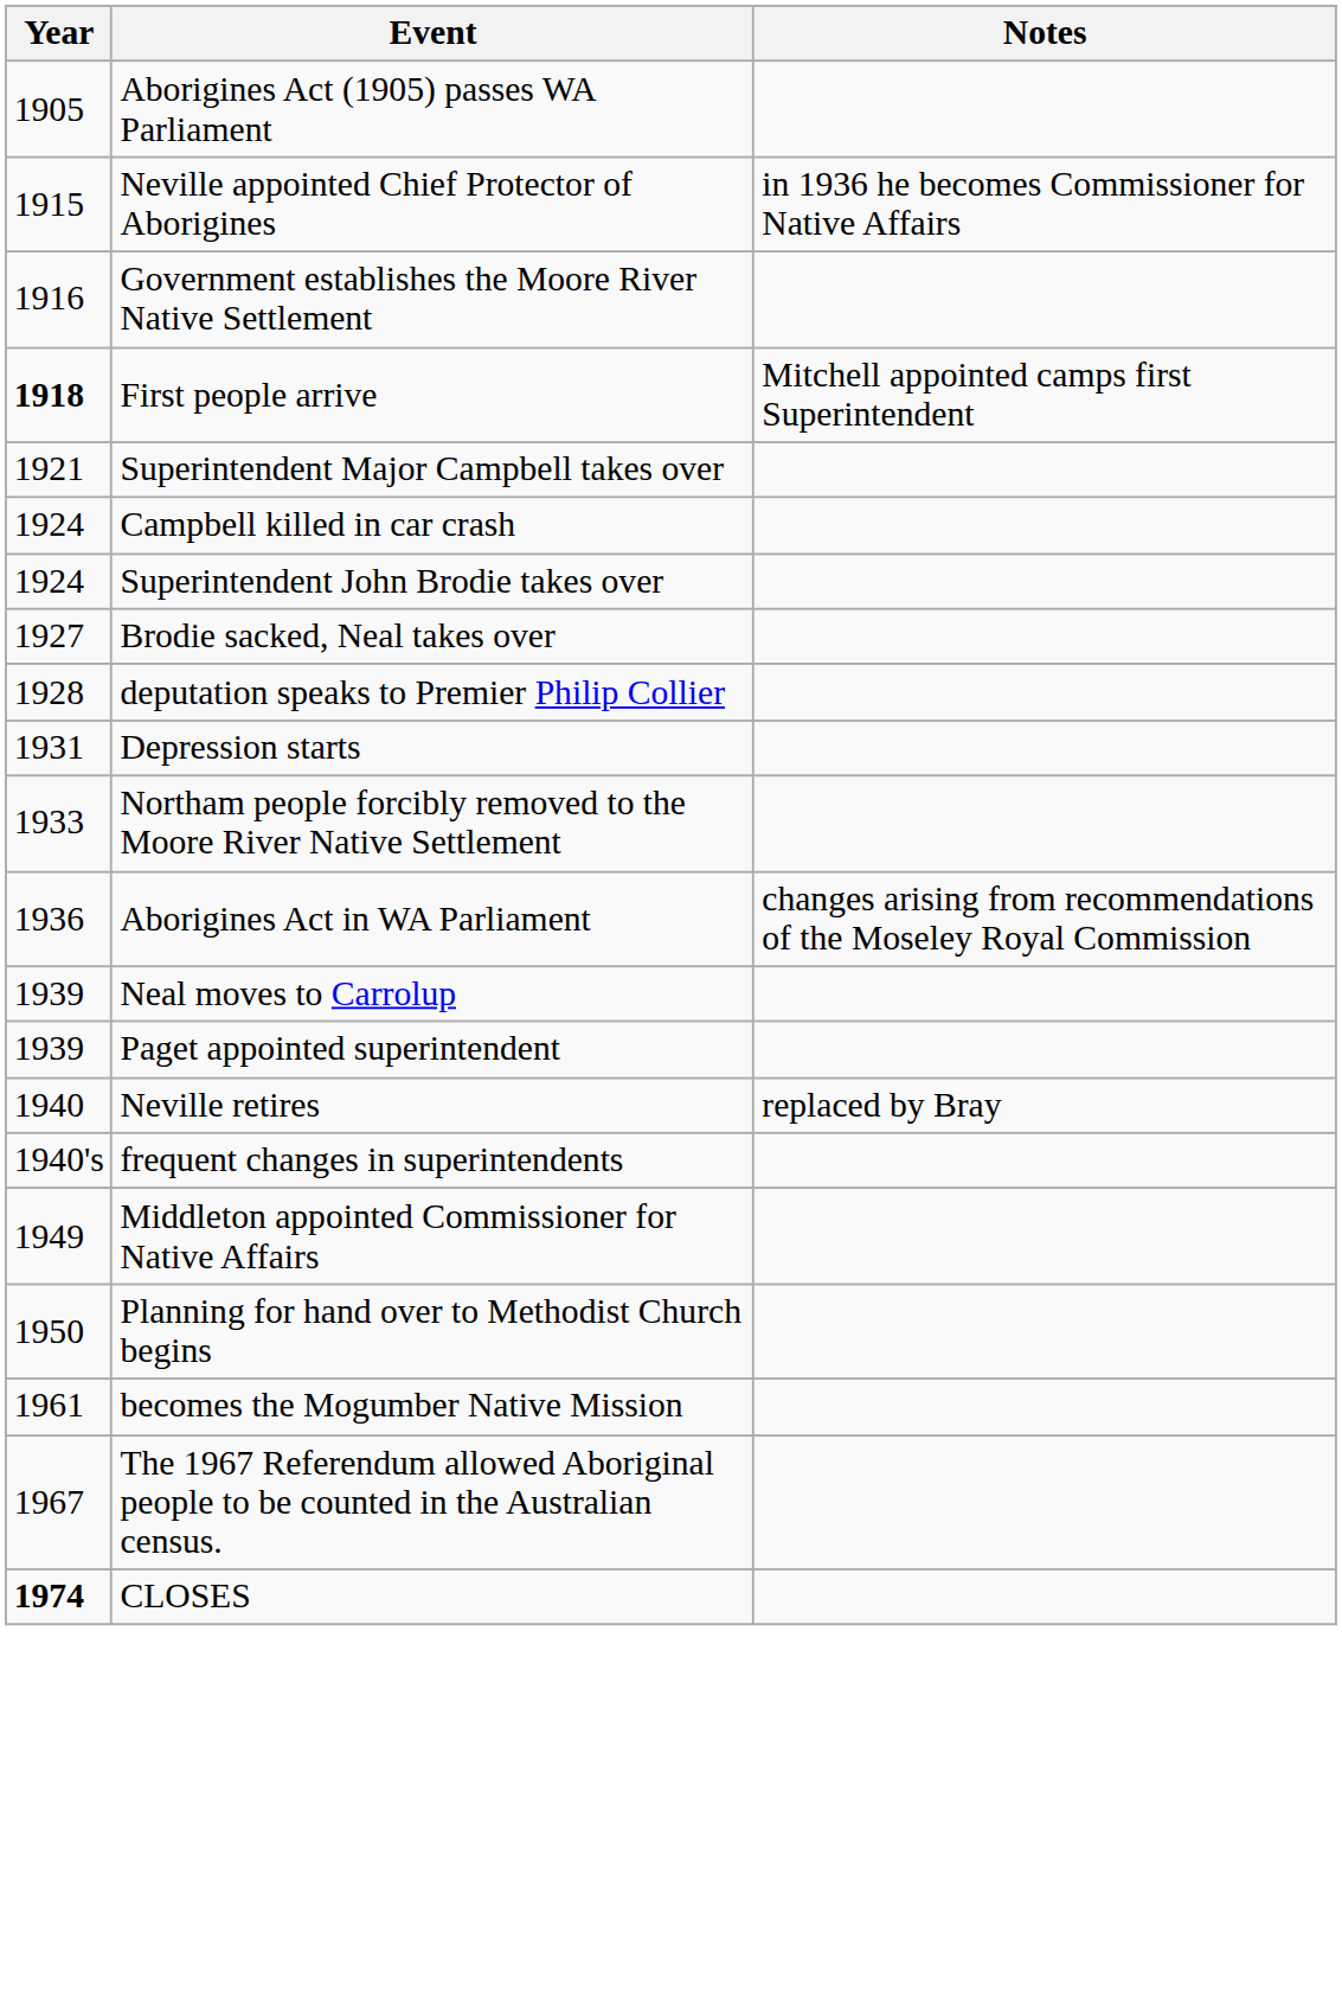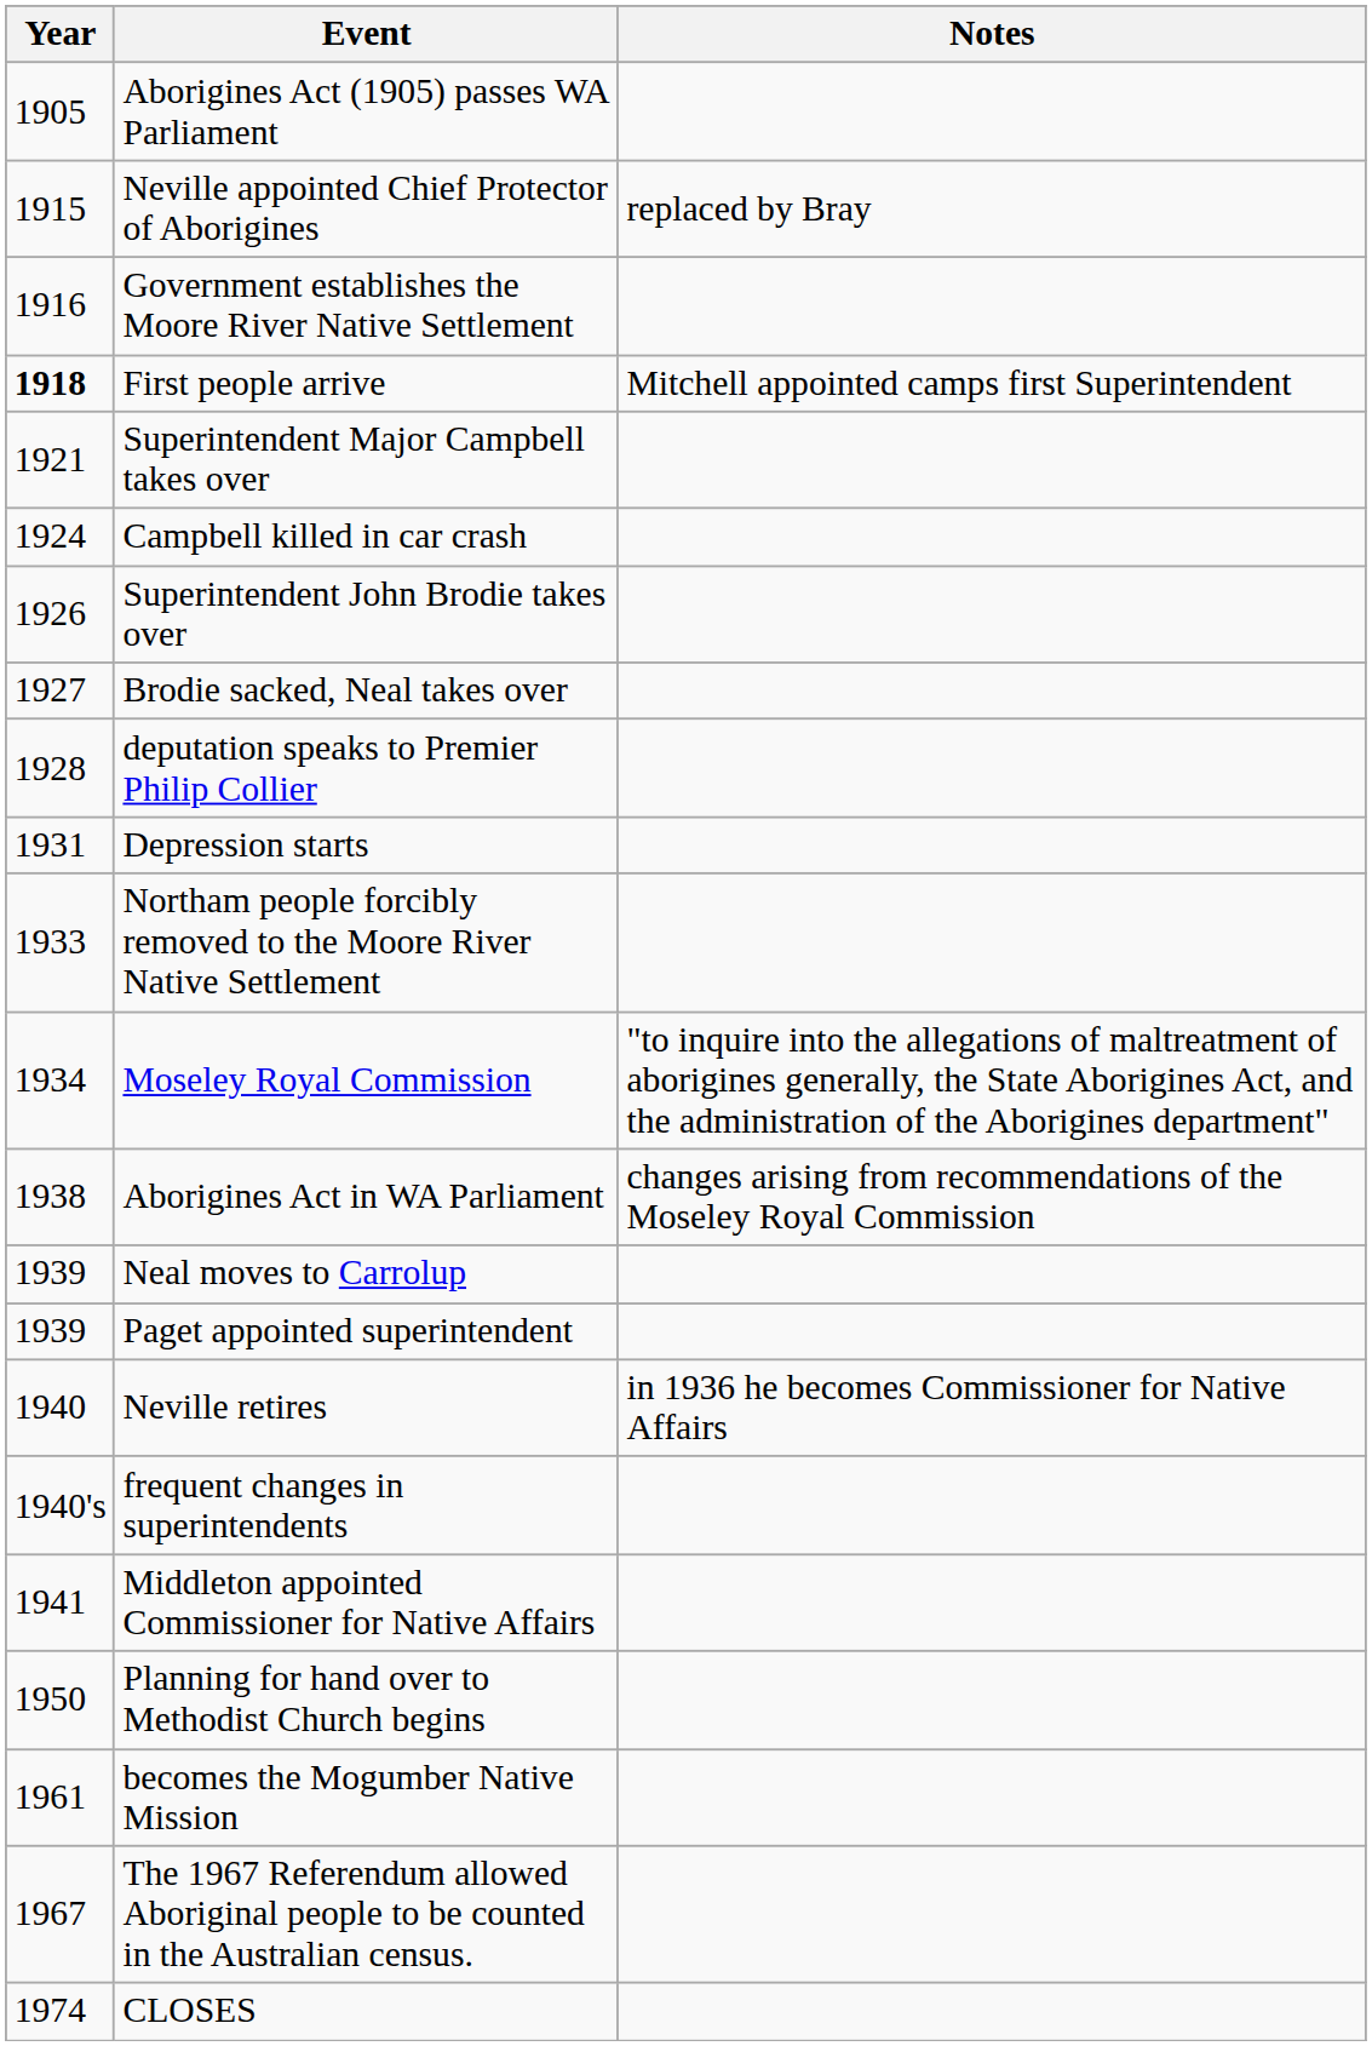Neville appointed Chief Protector of Aborigines | Notes: in 1936 he becomes Commissioner for Native Affairs -> replaced by Bray
Superintendent John Brodie takes over | Year: 1924 -> 1926
+ row: 1934 | Moseley Royal Commission | "to inquire into the allegations of maltreatment of aborigines generally, the State Aborigines Act, and the administration of the Aborigines department"
Aborigines Act in WA Parliament | Year: 1936 -> 1938
Neville retires | Notes: replaced by Bray -> in 1936 he becomes Commissioner for Native Affairs
Middleton appointed Commissioner for Native Affairs | Year: 1949 -> 1941
CLOSES | Year: bold -> normal
